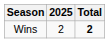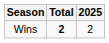columns swapped: 2025 <-> Total
